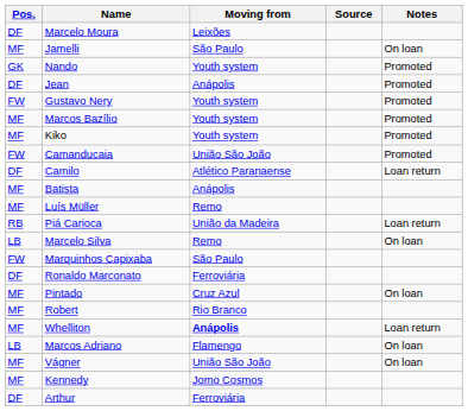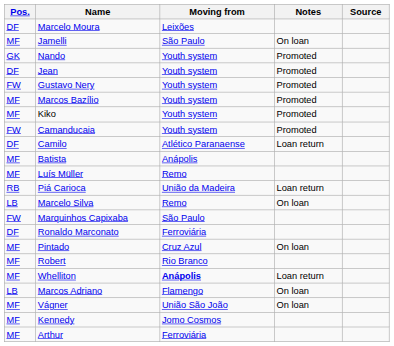columns swapped: Source <-> Notes
Jean | Moving from: Anápolis -> Youth system
Camanducaia | Moving from: União São João -> Youth system
Arthur | Pos.: DF -> MF
